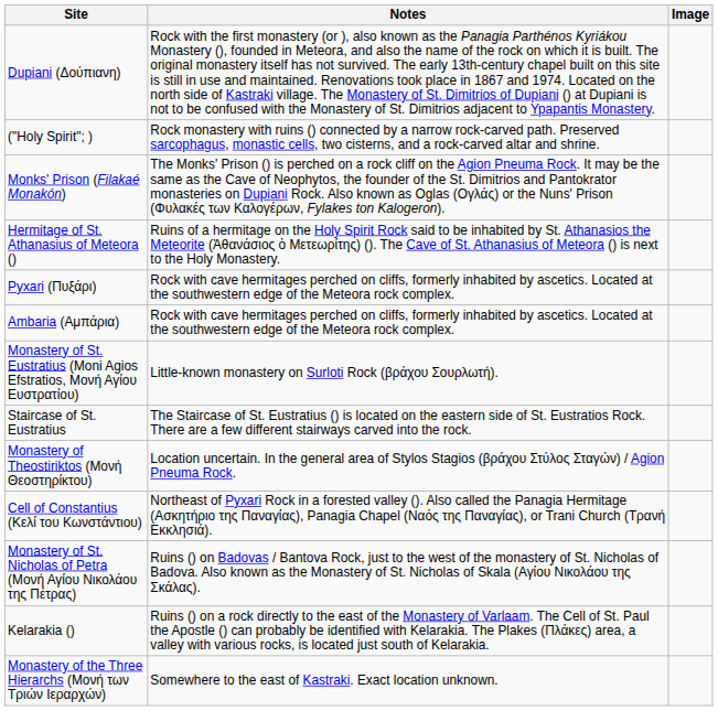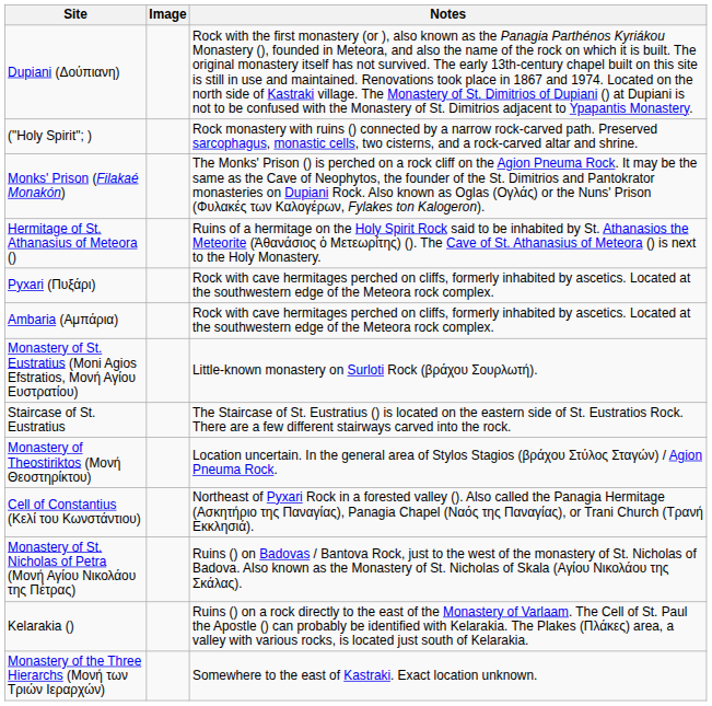columns swapped: Notes <-> Image
